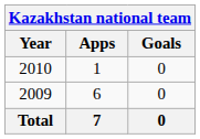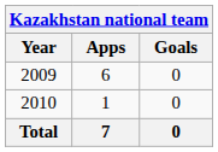rows swapped: 2009 <-> 2010
